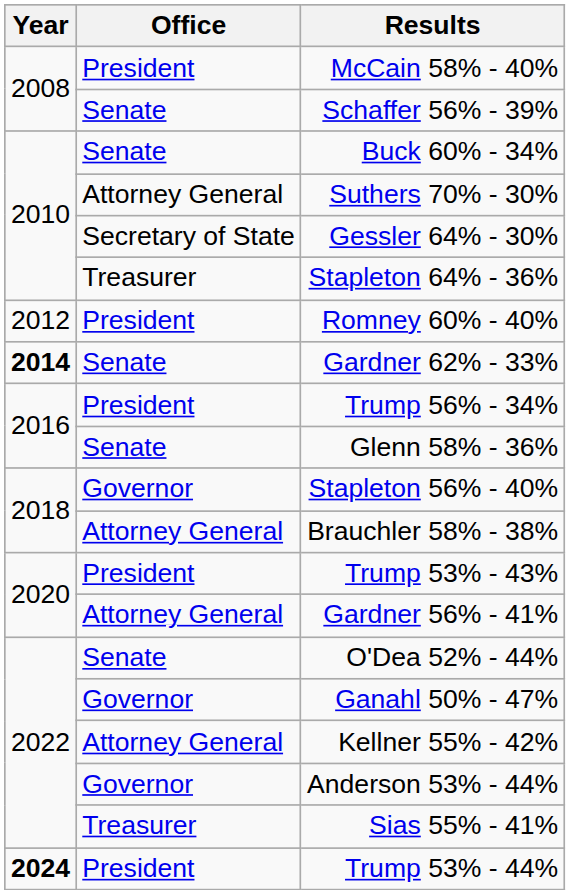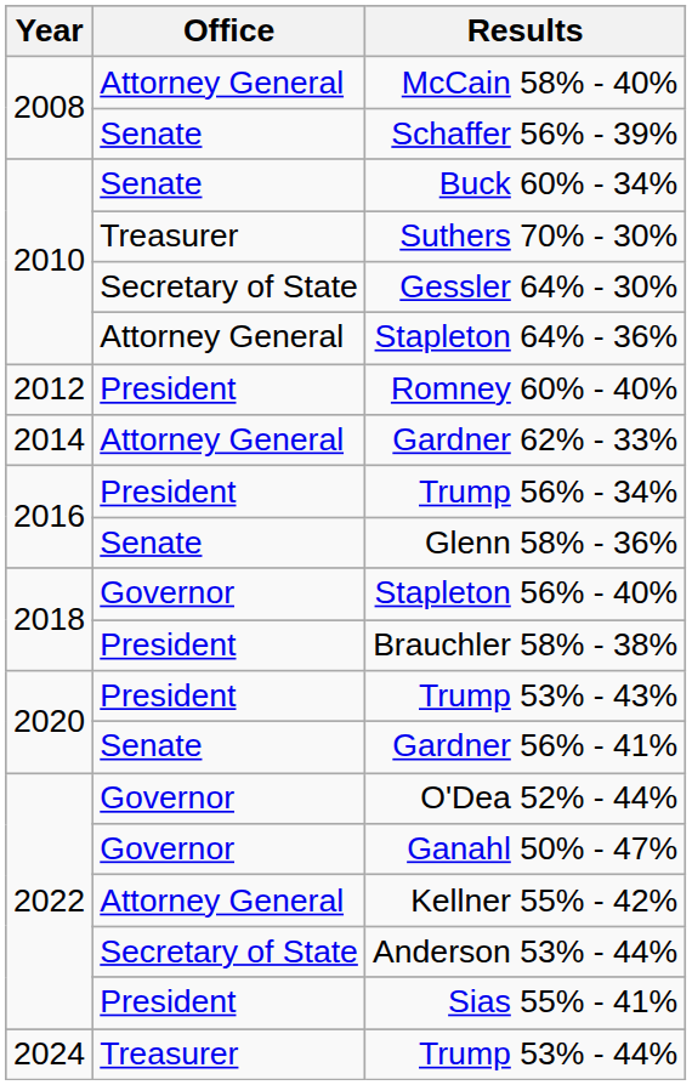McCain 58% - 40% | Office: President -> Attorney General
Suthers 70% - 30% | Office: Attorney General -> Treasurer
Stapleton 64% - 36% | Office: Treasurer -> Attorney General
Gardner 62% - 33% | Year: bold -> normal
Gardner 62% - 33% | Office: Senate -> Attorney General
Brauchler 58% - 38% | Office: Attorney General -> President
Gardner 56% - 41% | Office: Attorney General -> Senate
O'Dea 52% - 44% | Office: Senate -> Governor
Anderson 53% - 44% | Office: Governor -> Secretary of State
Sias 55% - 41% | Office: Treasurer -> President
Trump 53% - 44% | Year: bold -> normal
Trump 53% - 44% | Office: President -> Treasurer
